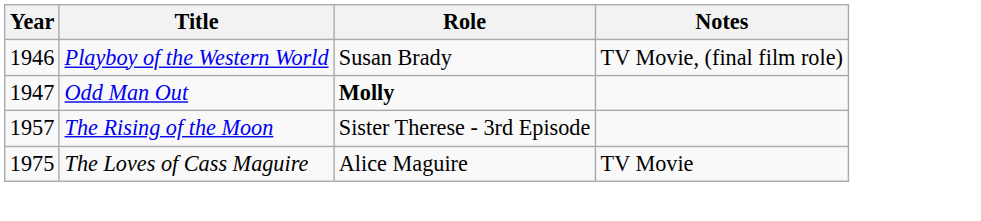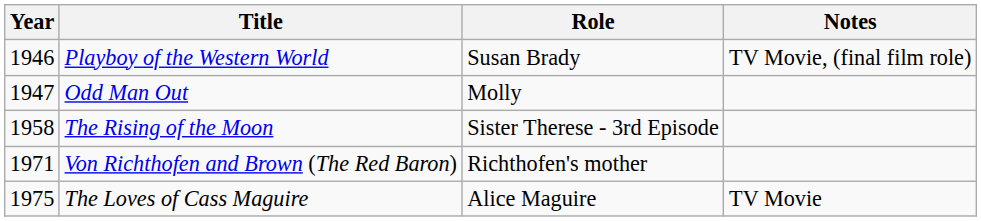Odd Man Out | Role: bold -> normal
The Rising of the Moon | Year: 1957 -> 1958
+ row: 1971 | Von Richthofen and Brown (The Red Baron) | Richthofen's mother
